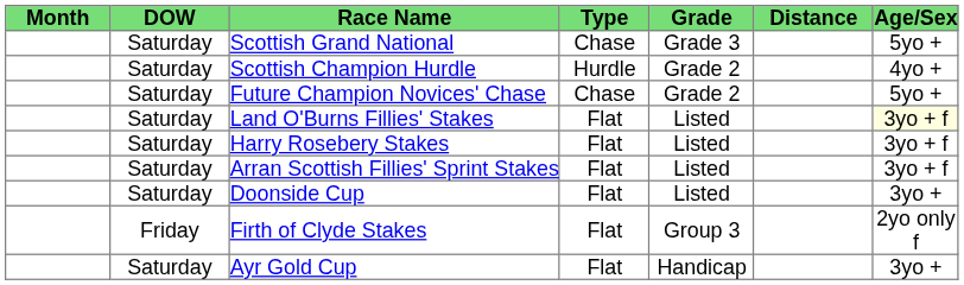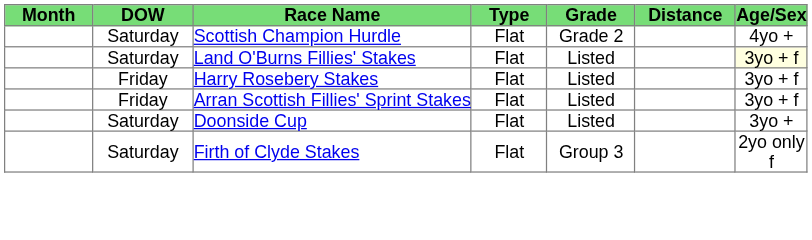- row: Saturday | Scottish Grand National | Chase | Grade 3 | 5yo +
Scottish Champion Hurdle | Type: Hurdle -> Flat
- row: Saturday | Future Champion Novices' Chase | Chase | Grade 2 | 5yo +
Harry Rosebery Stakes | DOW: Saturday -> Friday
Arran Scottish Fillies' Sprint Stakes | DOW: Saturday -> Friday
Firth of Clyde Stakes | DOW: Friday -> Saturday
- row: Saturday | Ayr Gold Cup | Flat | Handicap | 3yo +
